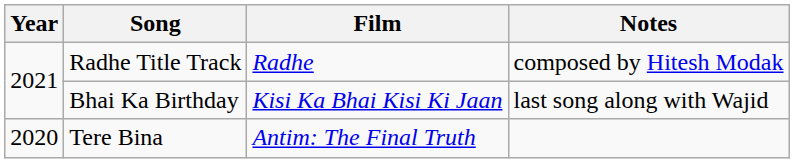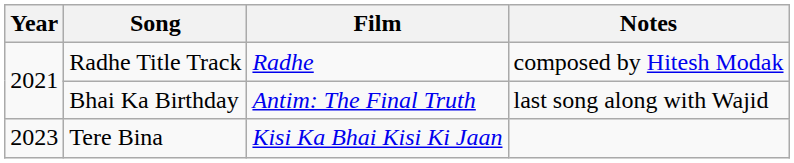Bhai Ka Birthday | Film: Kisi Ka Bhai Kisi Ki Jaan -> Antim: The Final Truth
Tere Bina | Year: 2020 -> 2023
Tere Bina | Film: Antim: The Final Truth -> Kisi Ka Bhai Kisi Ki Jaan
